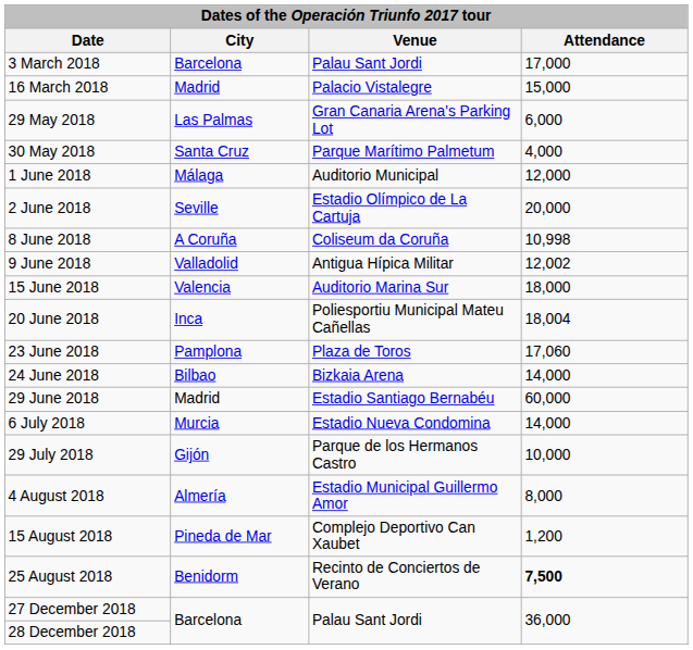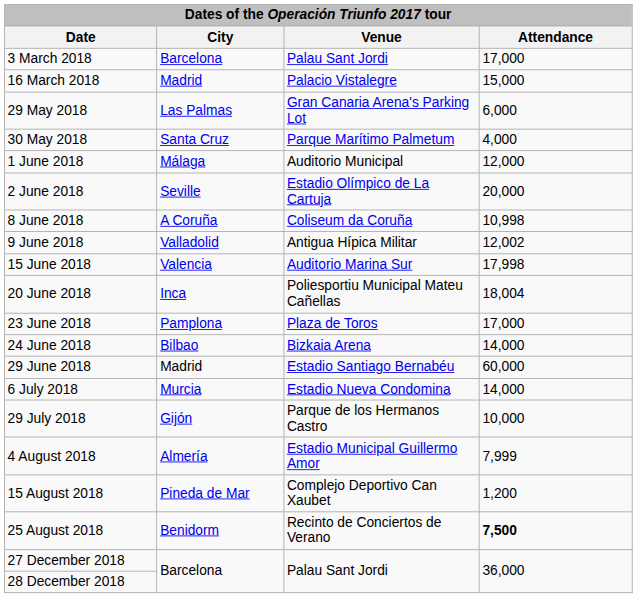15 June 2018 | Attendance: 18,000 -> 17,998
23 June 2018 | Attendance: 17,060 -> 17,000
4 August 2018 | Attendance: 8,000 -> 7,999
